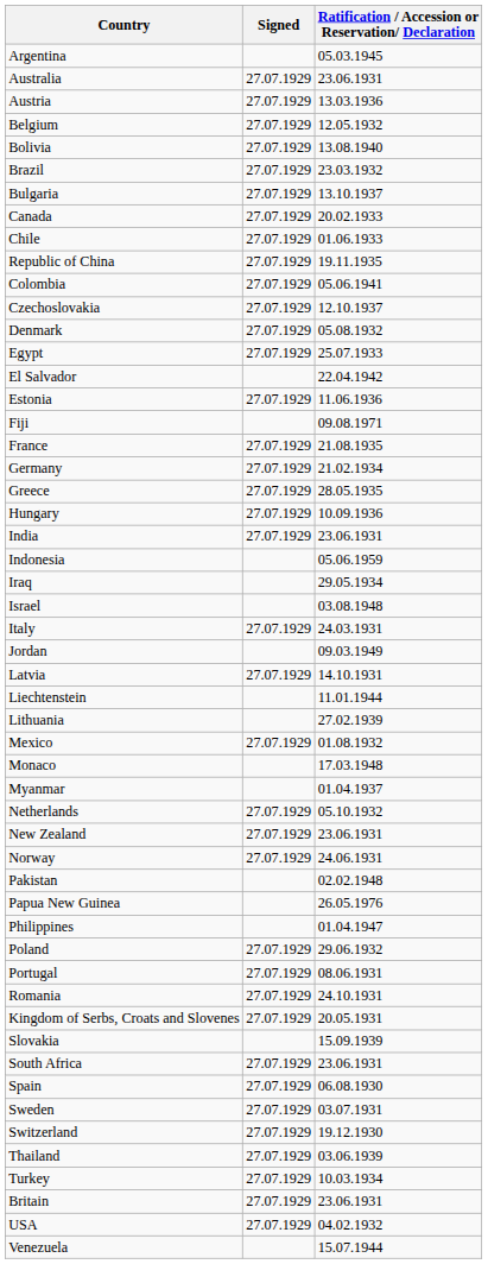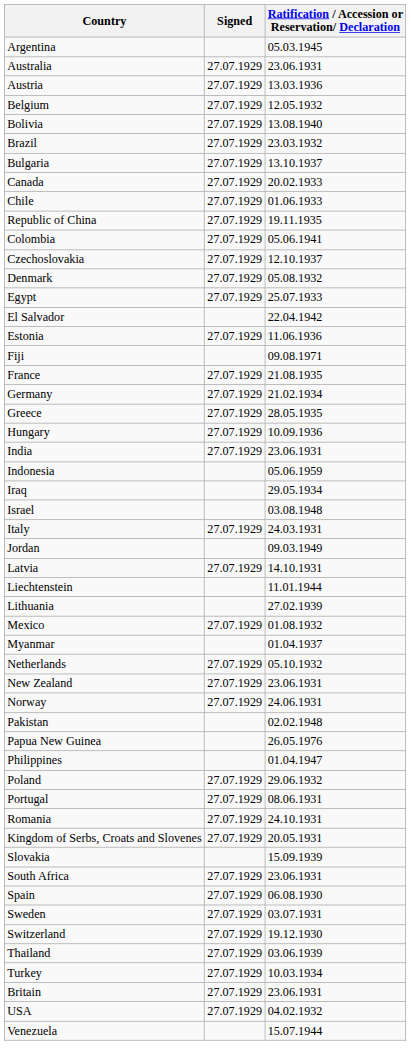- row: Monaco | 17.03.1948
